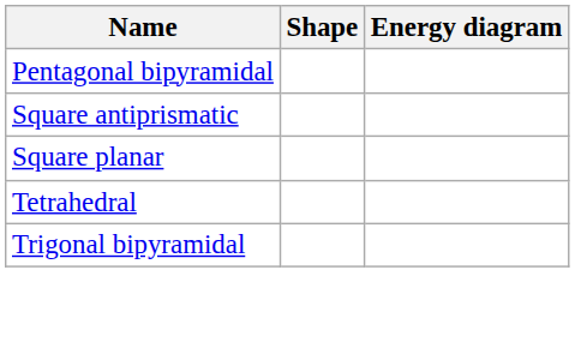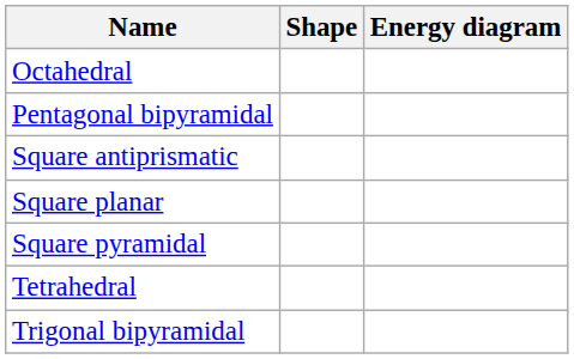+ row: Octahedral
+ row: Square pyramidal
